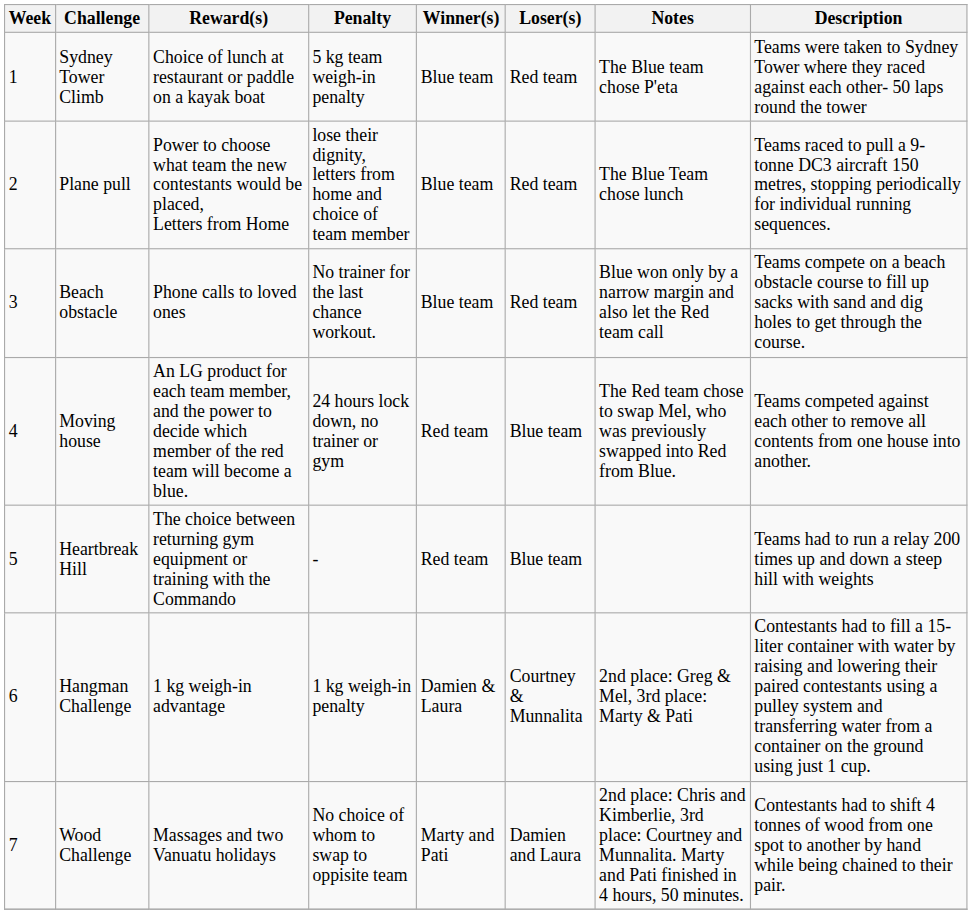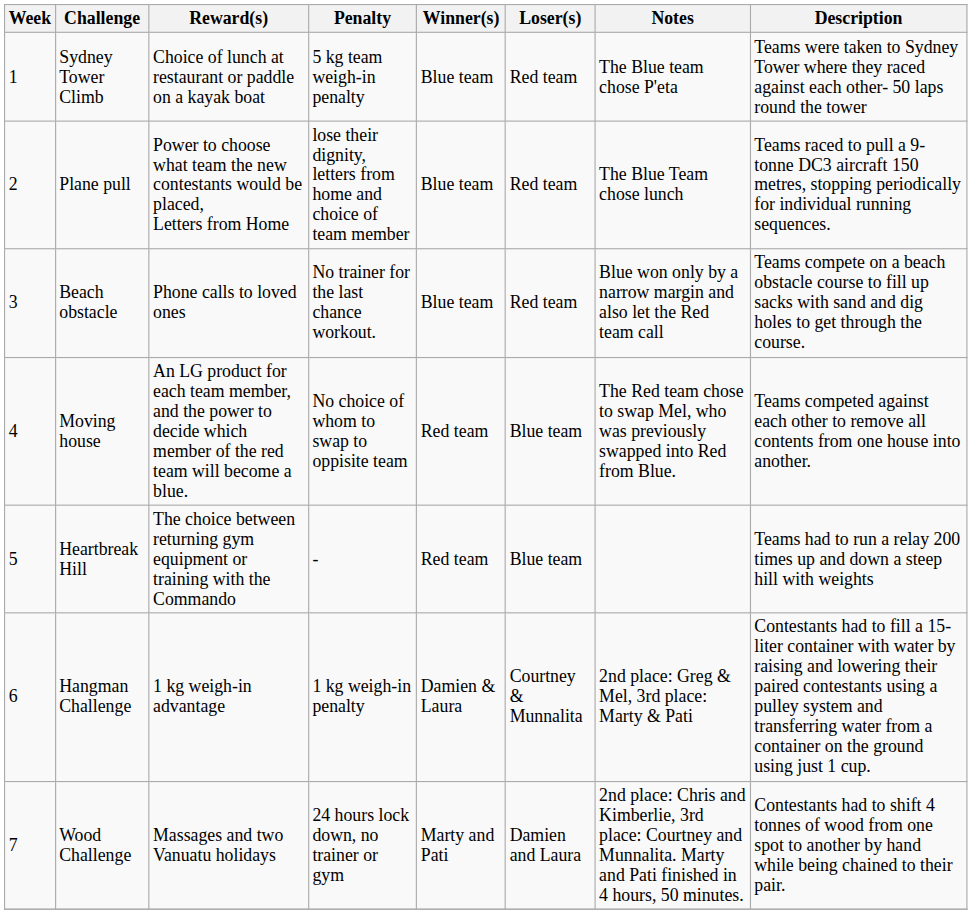Moving house | Penalty: 24 hours lock down, no trainer or gym -> No choice of whom to swap to oppisite team
Wood Challenge | Penalty: No choice of whom to swap to oppisite team -> 24 hours lock down, no trainer or gym
